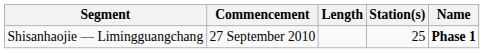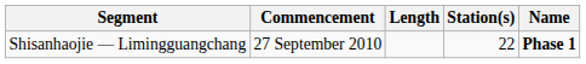Shisanhaojie — Limingguangchang | Station(s): 25 -> 22
